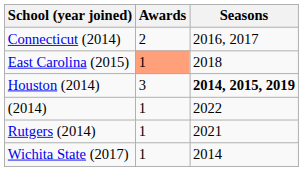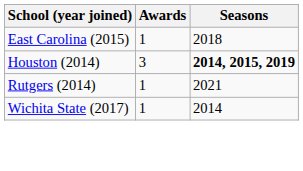- row: Connecticut (2014) | 2 | 2016, 2017
East Carolina (2015) | Awards: lightsalmon background -> no background
- row: (2014) | 1 | 2022
